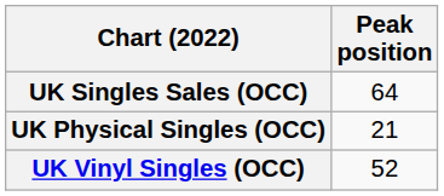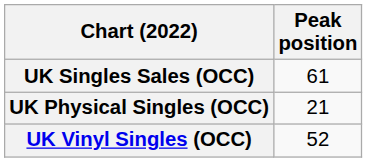UK Singles Sales (OCC) | Peak position: 64 -> 61
